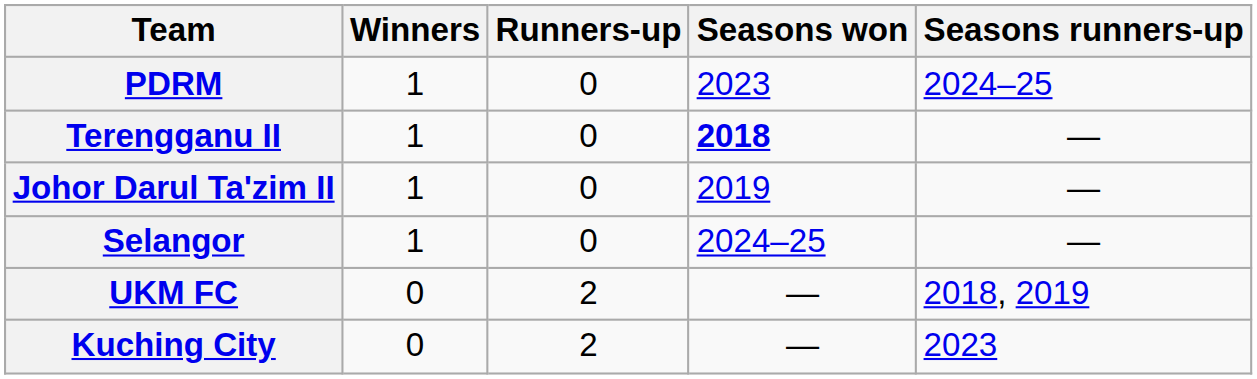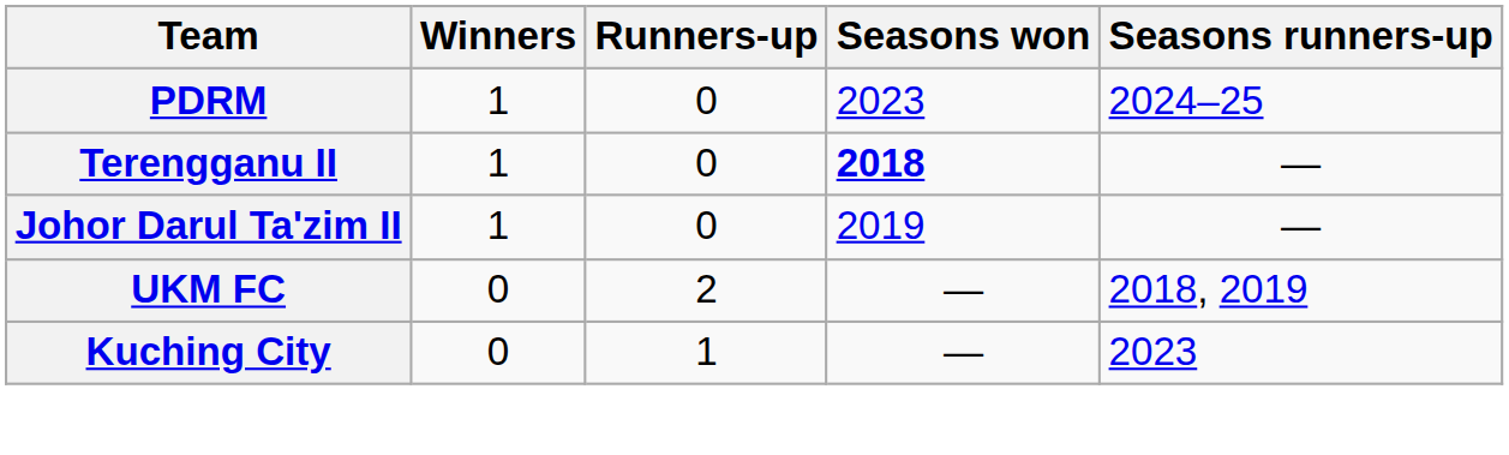- row: Selangor | 1 | 0 | 2024–25 | —
Kuching City | Runners-up: 2 -> 1
